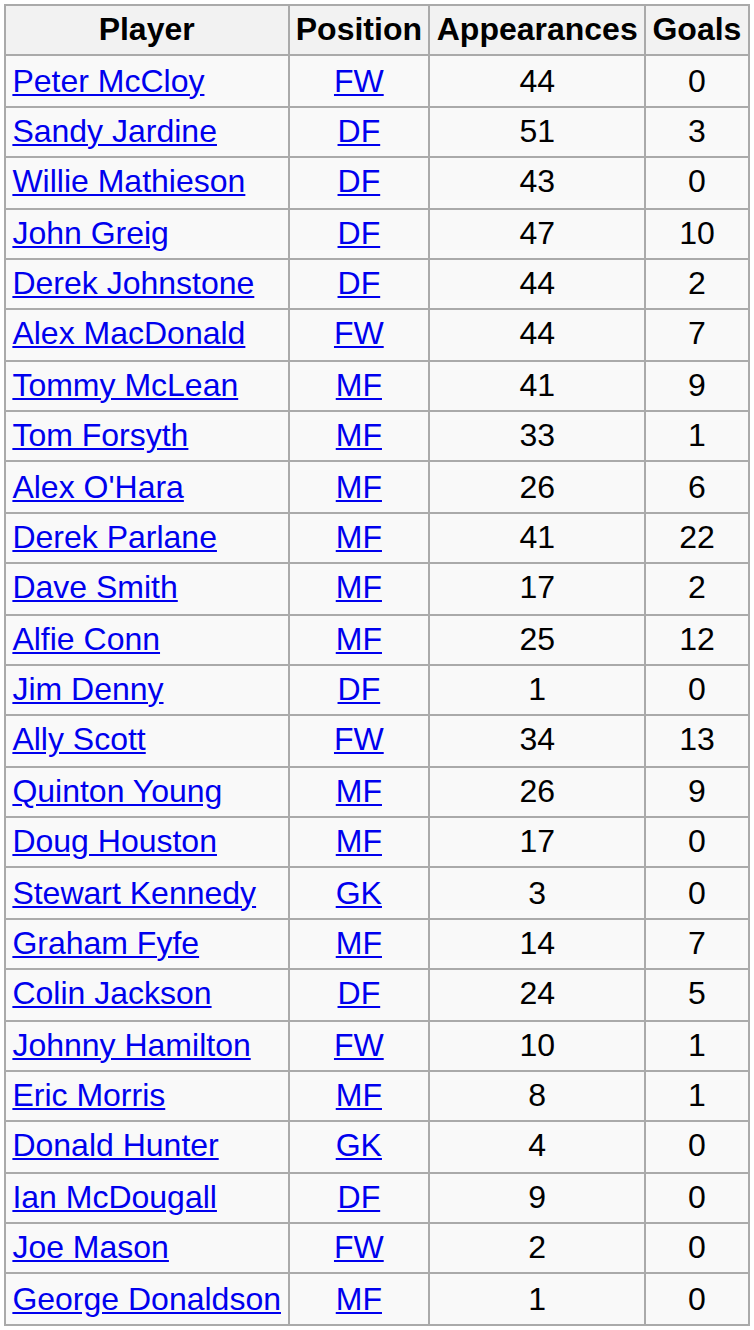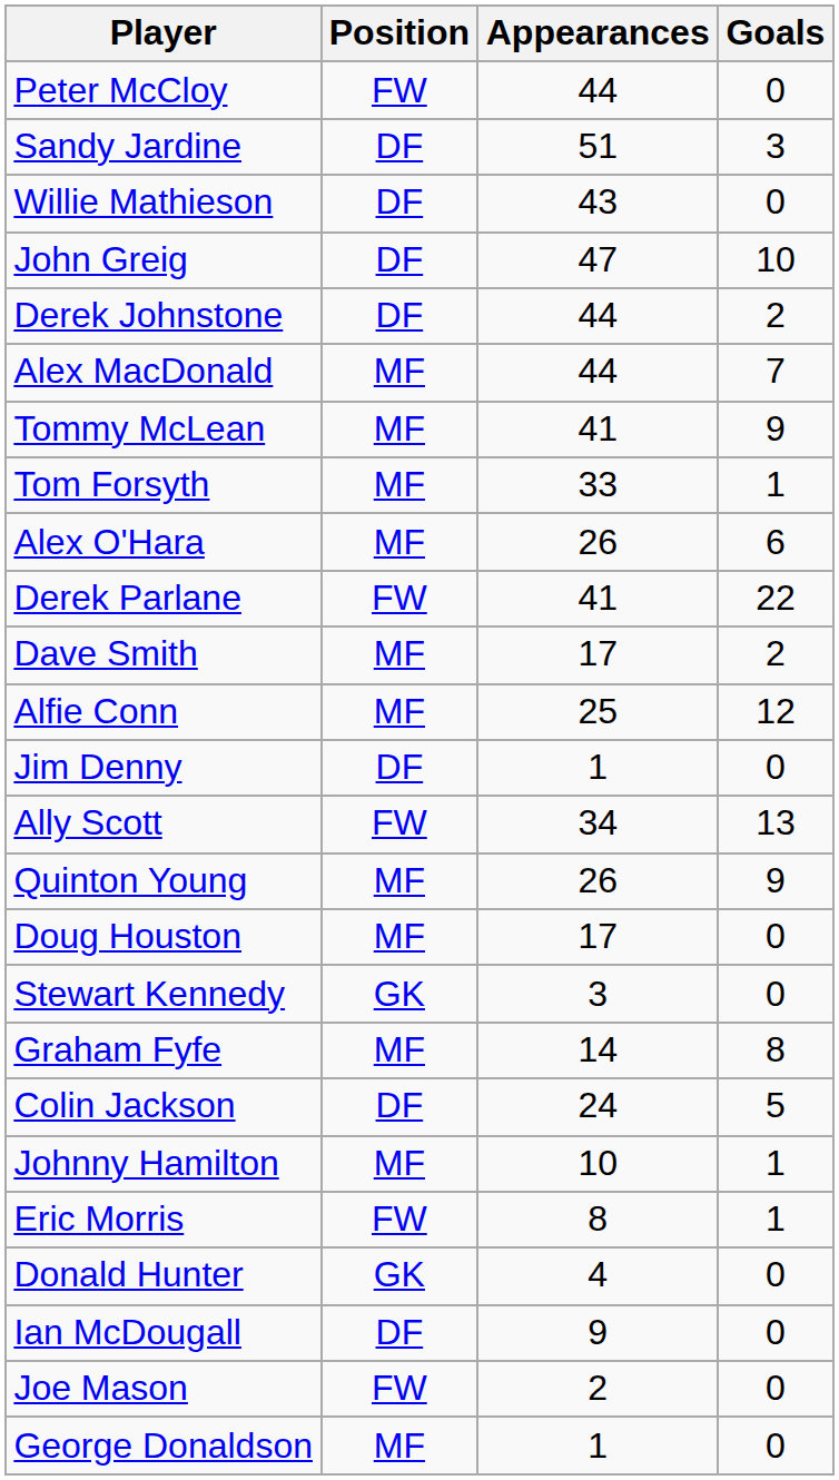Alex MacDonald | Position: FW -> MF
Derek Parlane | Position: MF -> FW
Graham Fyfe | Goals: 7 -> 8
Johnny Hamilton | Position: FW -> MF
Eric Morris | Position: MF -> FW
